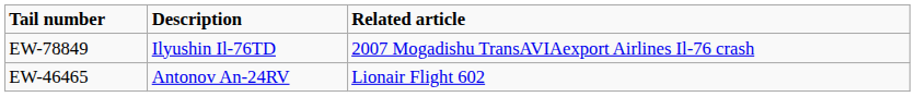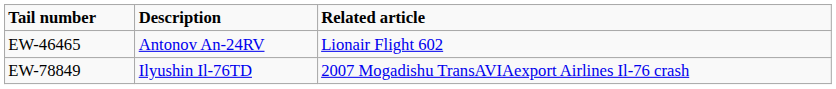rows swapped: EW-46465 <-> EW-78849
